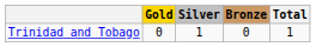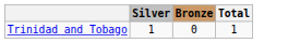- column: Gold | 0
